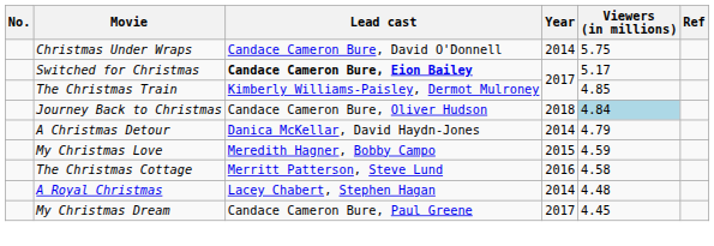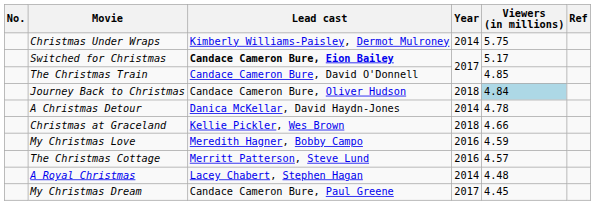Christmas Under Wraps | Lead cast: Candace Cameron Bure, David O'Donnell -> Kimberly Williams-Paisley, Dermot Mulroney
The Christmas Train | Lead cast: Kimberly Williams-Paisley, Dermot Mulroney -> Candace Cameron Bure, David O'Donnell
A Christmas Detour | Viewers (in millions): 4.79 -> 4.78
+ row: Christmas at Graceland | Kellie Pickler, Wes Brown | 2018 | 4.66
My Christmas Love | Year: 2015 -> 2016
The Christmas Cottage | Viewers (in millions): 4.58 -> 4.57
